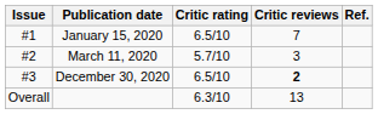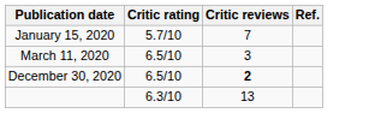- column: Issue | #1 | #2 | #3 | Overall
January 15, 2020 | Critic rating: 6.5/10 -> 5.7/10
March 11, 2020 | Critic rating: 5.7/10 -> 6.5/10
